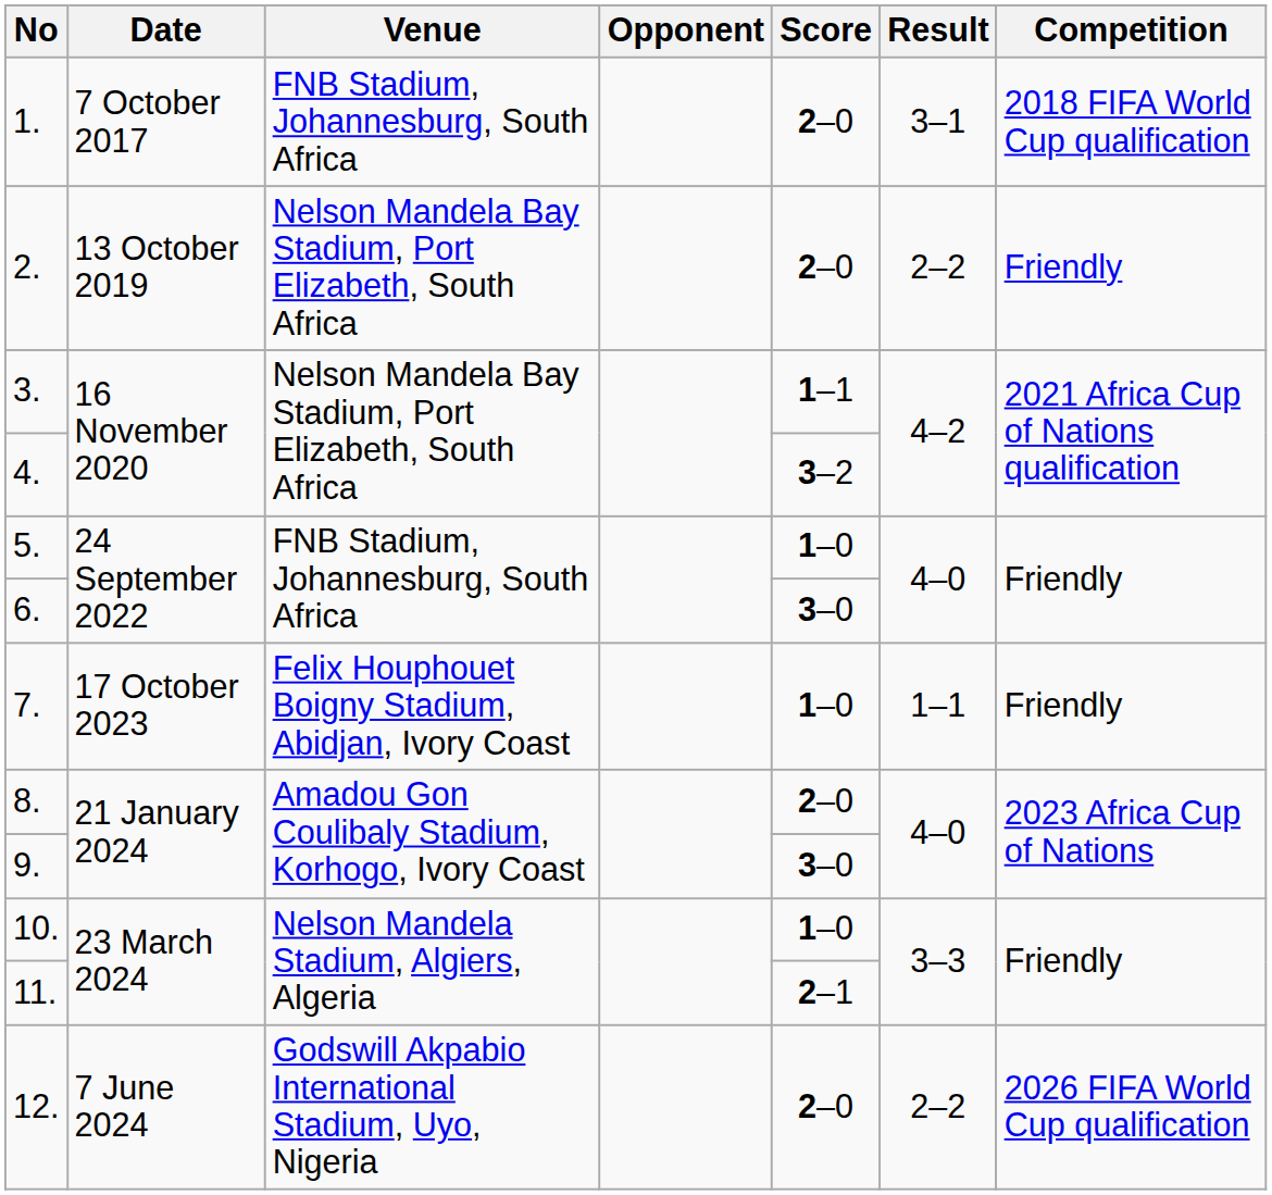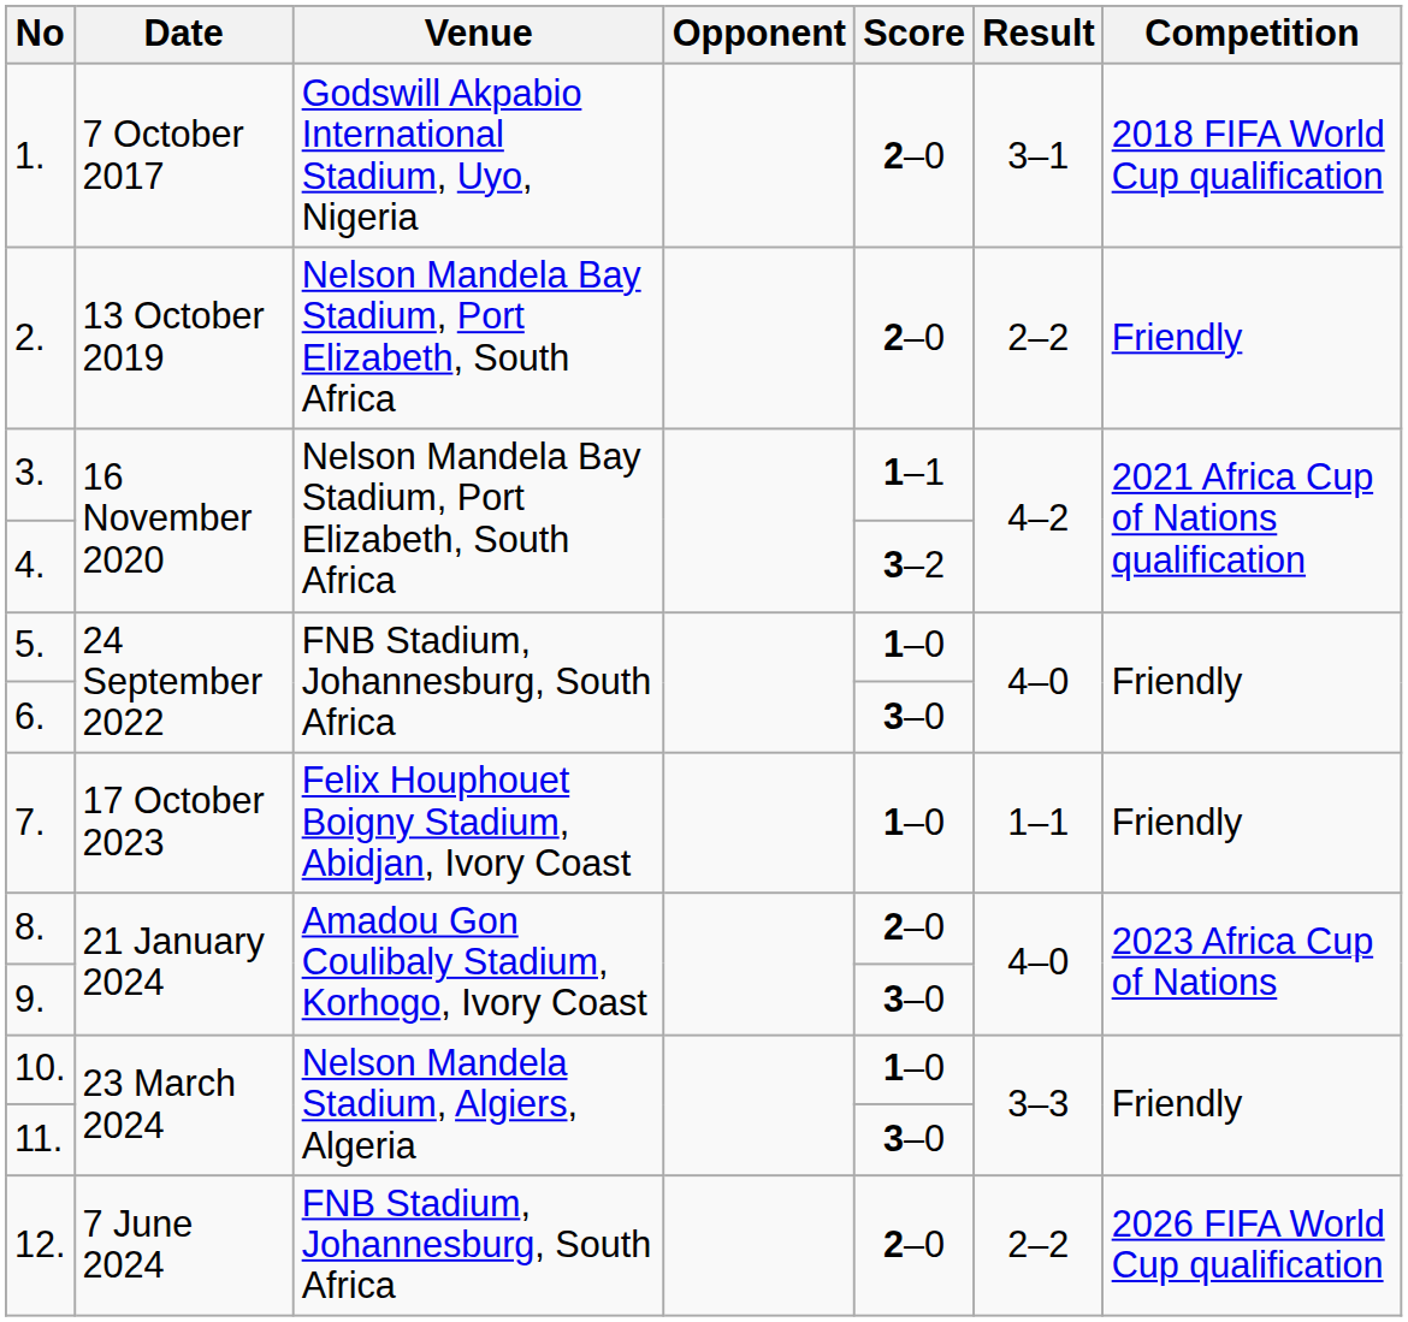1. | Venue: FNB Stadium, Johannesburg, South Africa -> Godswill Akpabio International Stadium, Uyo, Nigeria
11. | Score: 2–1 -> 3–0
12. | Venue: Godswill Akpabio International Stadium, Uyo, Nigeria -> FNB Stadium, Johannesburg, South Africa
